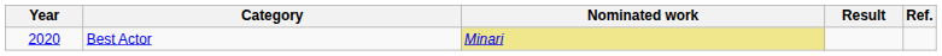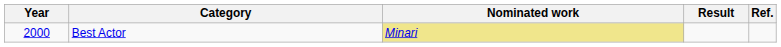Best Actor | Year: 2020 -> 2000
